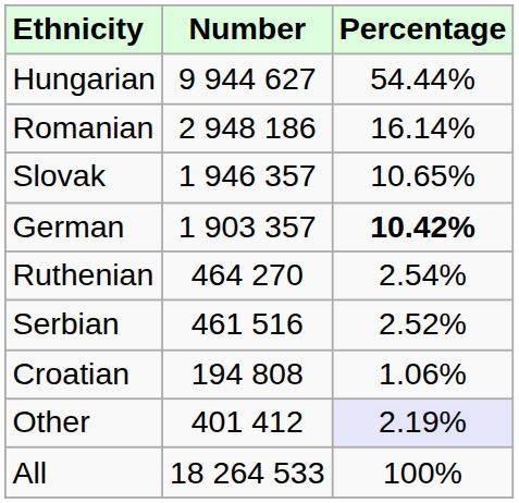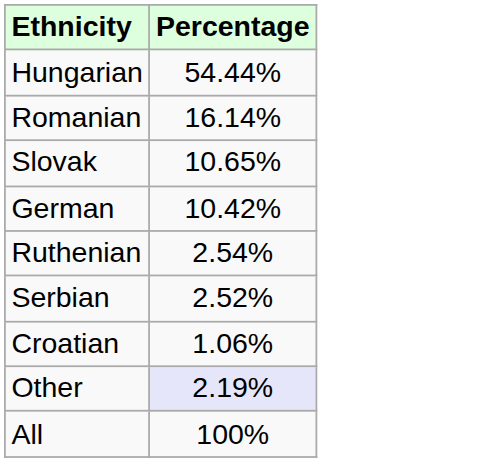- column: Number | 9 944 627 | 2 948 186 | 1 946 357 | 1 903 357 | 464 270 | 461 516 | 194 808 | 401 412 | 18 264 533
German | Percentage: bold -> normal
